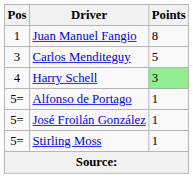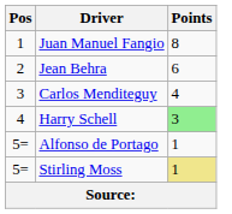+ row: 2 | Jean Behra | 6
Carlos Menditeguy | Points: 5 -> 4
- row: 5= | José Froilán González | 1
Stirling Moss | Points: no background -> khaki background
